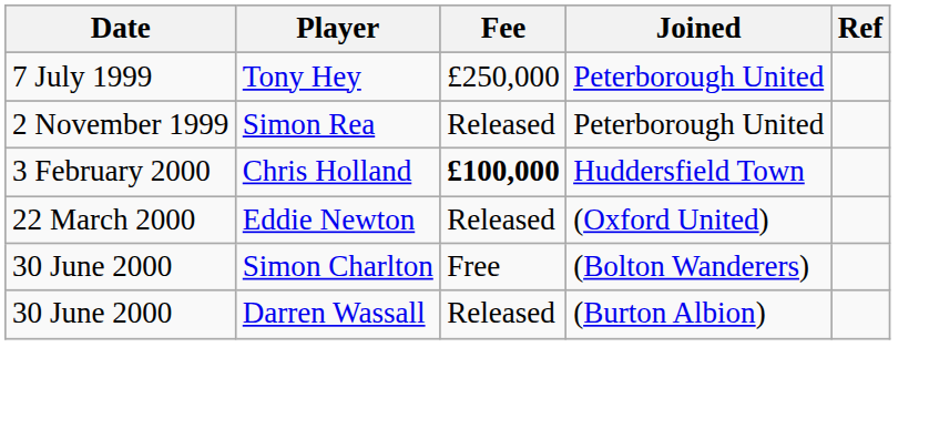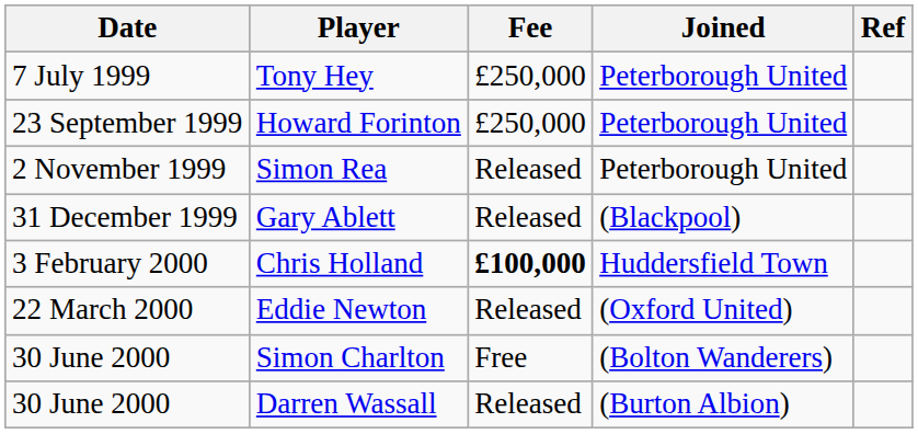+ row: 23 September 1999 | Howard Forinton | £250,000 | Peterborough United
+ row: 31 December 1999 | Gary Ablett | Released | (Blackpool)
